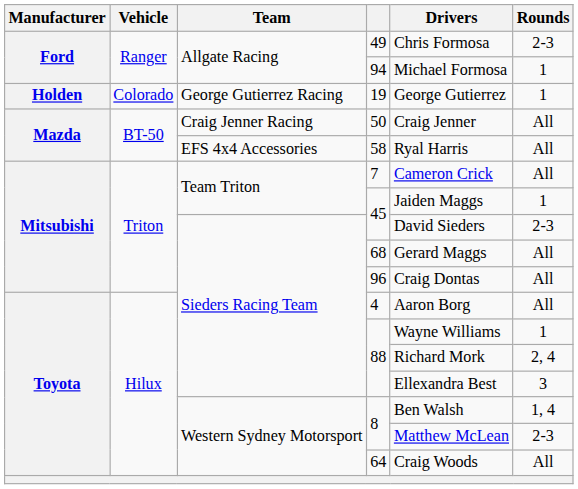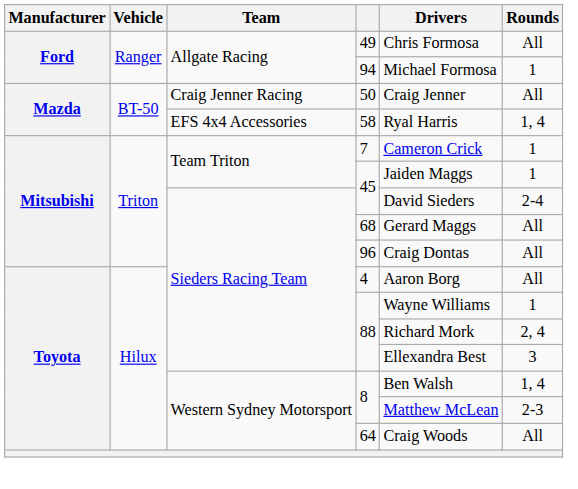49 | Rounds: 2-3 -> All
- row: Holden | Colorado | George Gutierrez Racing | 19 | George Gutierrez | 1
58 | Rounds: All -> 1, 4
7 | Rounds: All -> 1
Sieders Racing Team / 45 | Rounds: 2-3 -> 2-4
